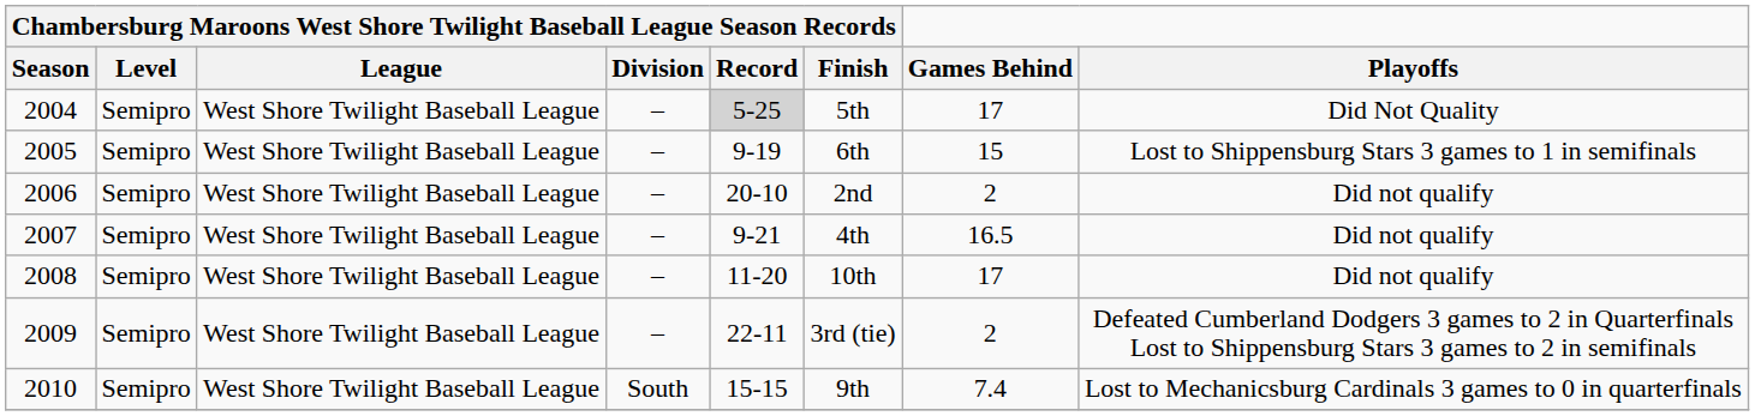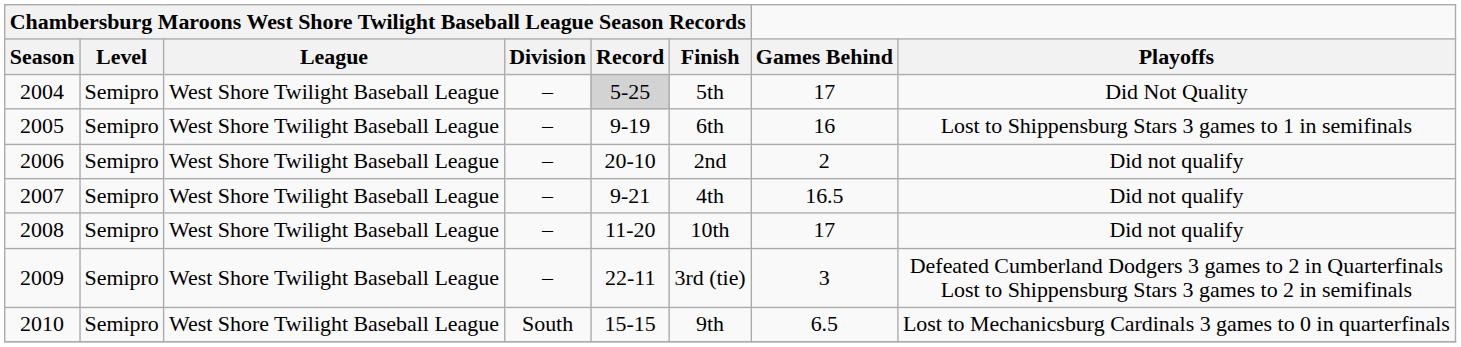2005 | Games Behind: 15 -> 16
2009 | Games Behind: 2 -> 3
2010 | Games Behind: 7.4 -> 6.5
